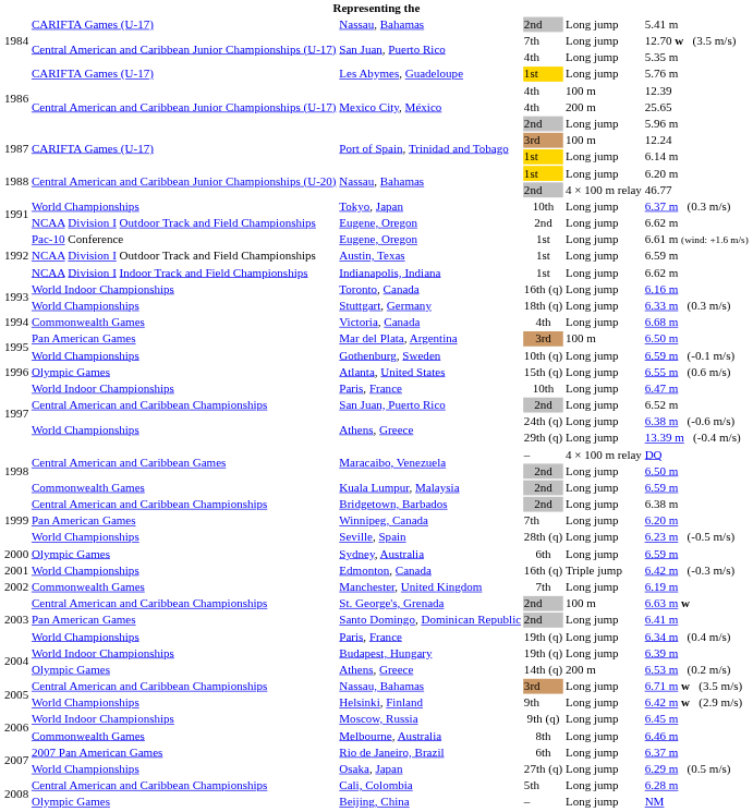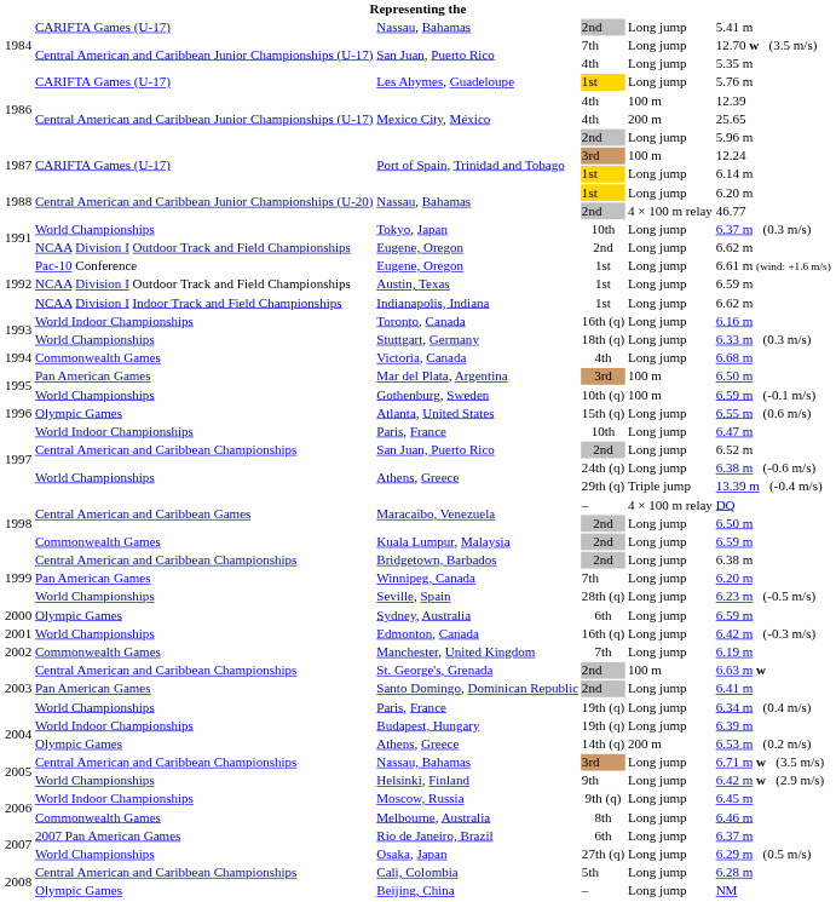Gothenburg, Sweden | column 5: Long jump -> 100 m
Athens, Greece / 29th (q) | column 5: Long jump -> Triple jump
Edmonton, Canada | column 5: Triple jump -> Long jump
